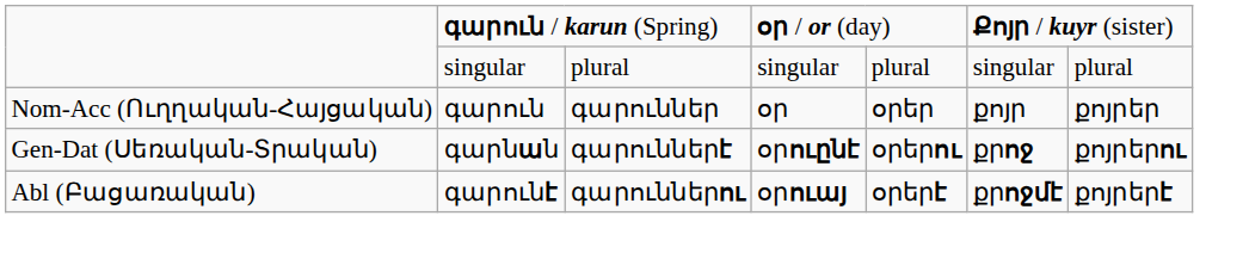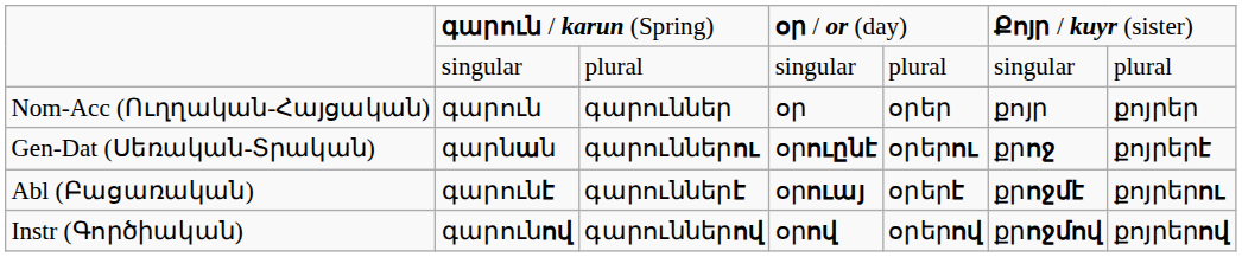Gen-Dat (Սեռական-Տրական) | column 3: գարուններէ -> գարուններու
Gen-Dat (Սեռական-Տրական) | column 7: քոյրերու -> քոյրերէ
Abl (Բացառական) | column 3: գարուններու -> գարուններէ
Abl (Բացառական) | column 7: քոյրերէ -> քոյրերու
+ row: Instr (Գործիական) | գարունով | գարուններով | օրով | օրերով | քրոջմով | քոյրերով
